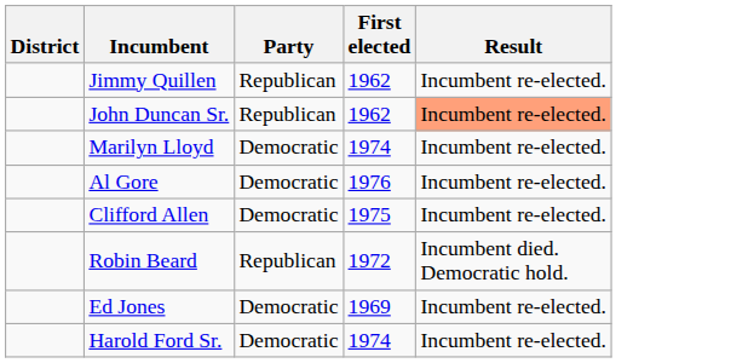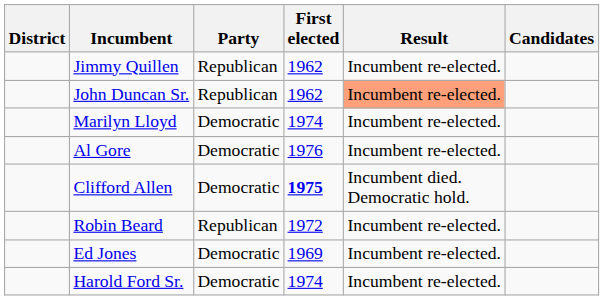+ column: Candidates
Clifford Allen | First elected: normal -> bold
Clifford Allen | Result: Incumbent re-elected. -> Incumbent died. Democratic hold.
Robin Beard | Result: Incumbent died. Democratic hold. -> Incumbent re-elected.
